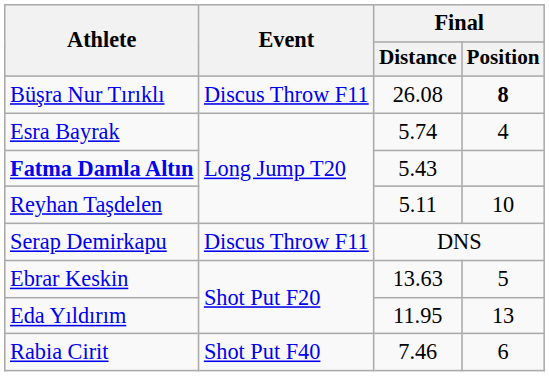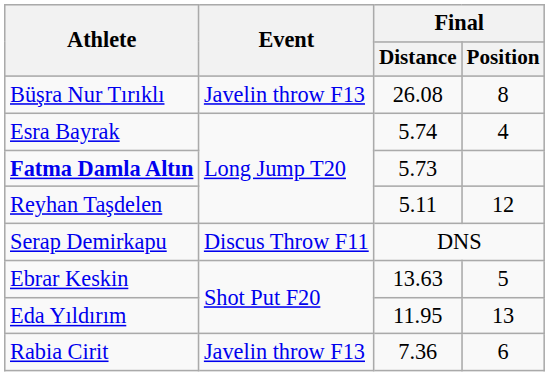Büşra Nur Tırıklı | Event: Discus Throw F11 -> Javelin throw F13
Büşra Nur Tırıklı | Final / Position: bold -> normal
Fatma Damla Altın | Final / Distance: 5.43 -> 5.73
Reyhan Taşdelen | Final / Position: 10 -> 12
Rabia Cirit | Event: Shot Put F40 -> Javelin throw F13
Rabia Cirit | Final / Distance: 7.46 -> 7.36
